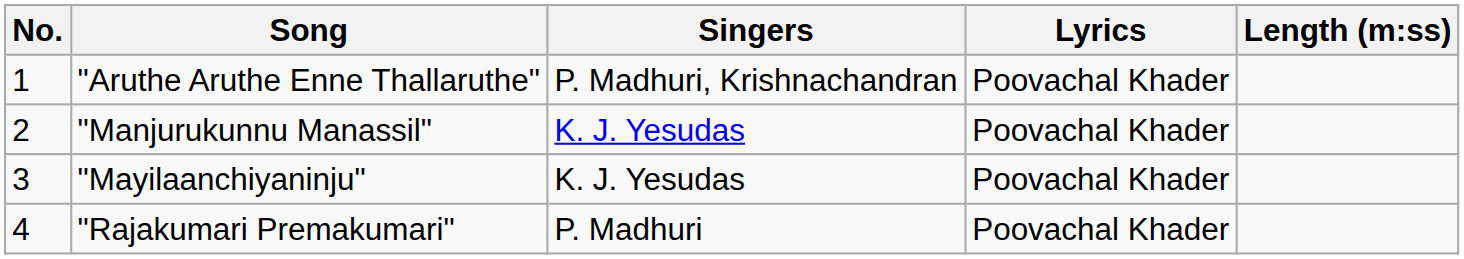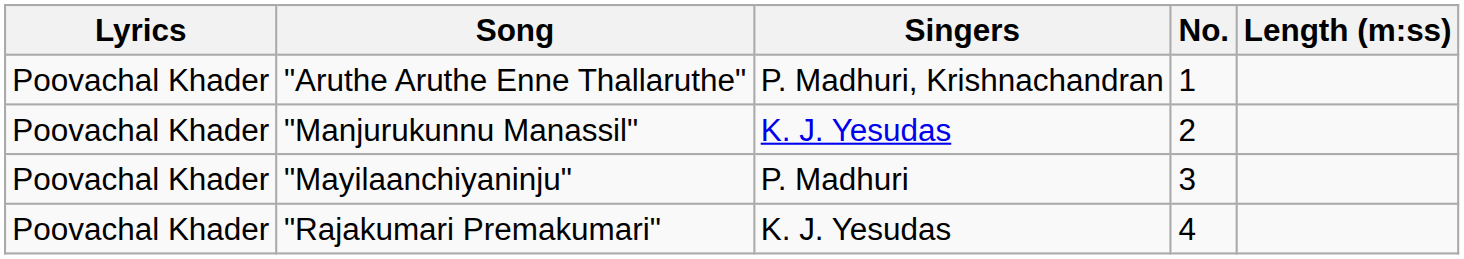columns swapped: No. <-> Lyrics
"Mayilaanchiyaninju" | Singers: K. J. Yesudas -> P. Madhuri
"Rajakumari Premakumari" | Singers: P. Madhuri -> K. J. Yesudas
